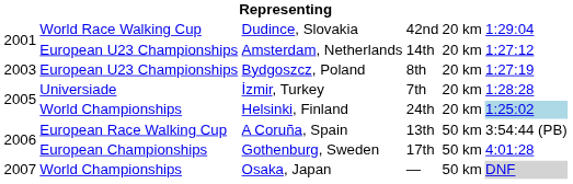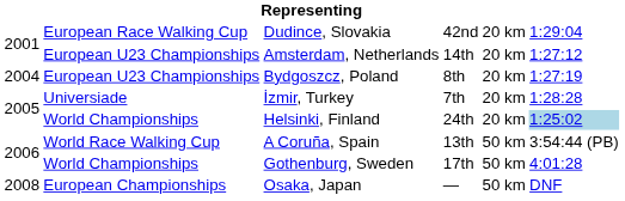Dudince, Slovakia | column 2: World Race Walking Cup -> European Race Walking Cup
Bydgoszcz, Poland | column 1: 2003 -> 2004
A Coruña, Spain | column 2: European Race Walking Cup -> World Race Walking Cup
Gothenburg, Sweden | column 2: European Championships -> World Championships
Osaka, Japan | column 1: 2007 -> 2008
Osaka, Japan | column 2: World Championships -> European Championships
Osaka, Japan | column 6: lightgrey background -> no background
